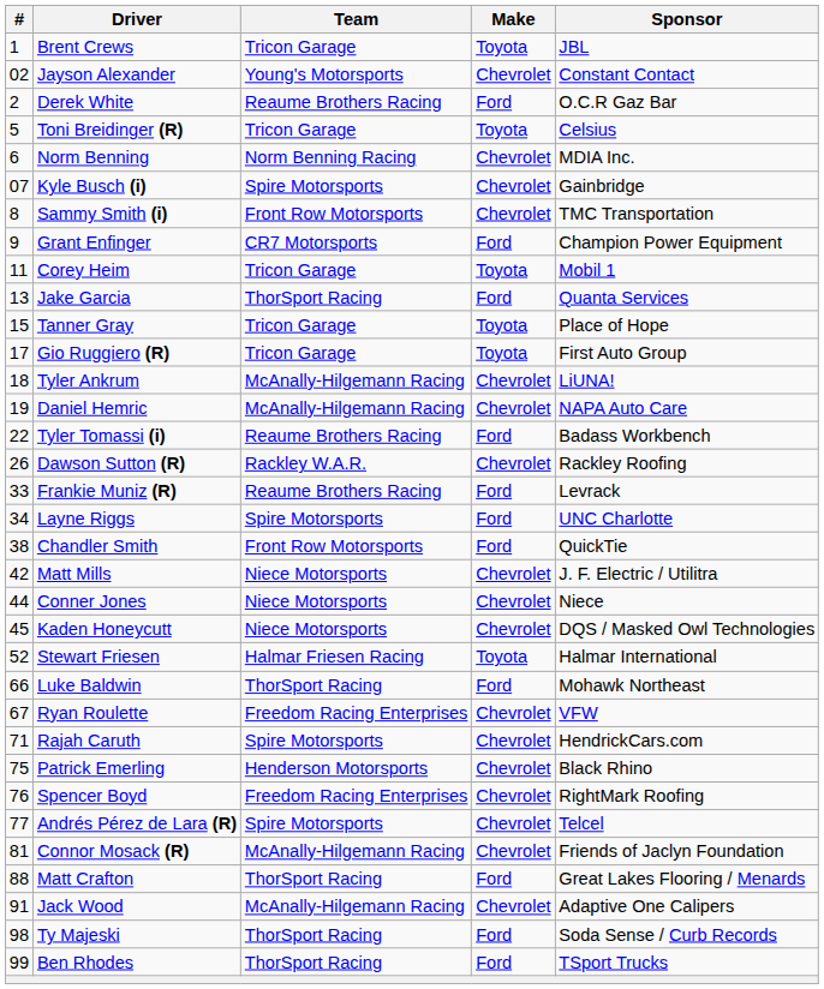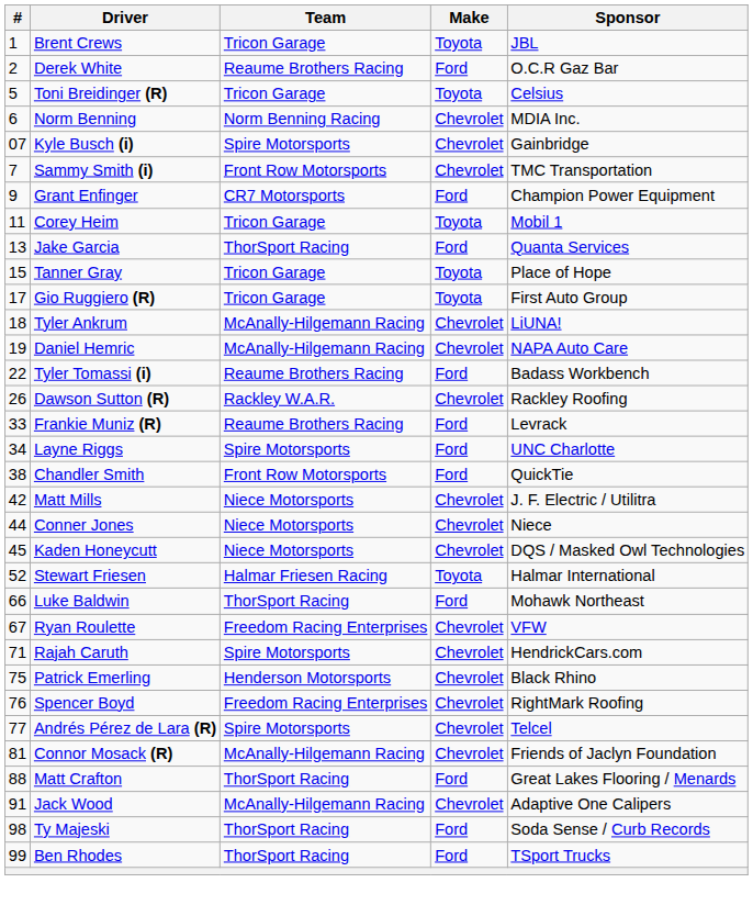- row: 02 | Jayson Alexander | Young's Motorsports | Chevrolet | Constant Contact
Sammy Smith (i) | #: 8 -> 7
